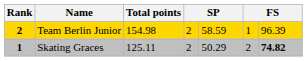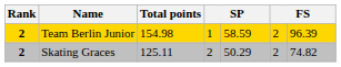Team Berlin Junior | column 4: 2 -> 1
Team Berlin Junior | column 6: 1 -> 2
Skating Graces | Rank: 1 -> 2
Skating Graces | column 7: bold -> normal
